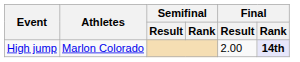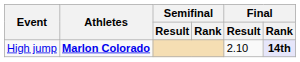High jump | Athletes: normal -> bold
High jump | Final / Result: 2.00 -> 2.10
